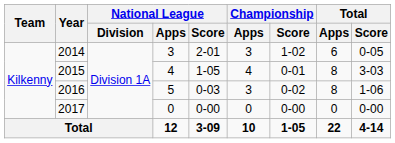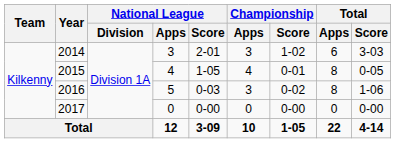2014 | Total / Score: 0-05 -> 3-03
2015 | Total / Score: 3-03 -> 0-05
